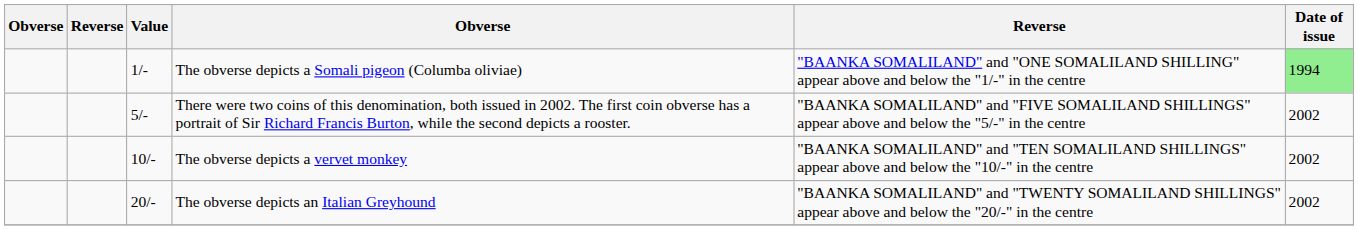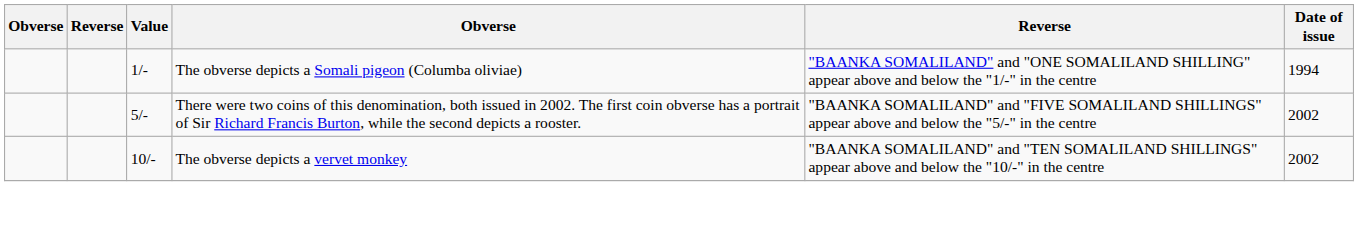The obverse depicts a Somali pigeon (Columba oliviae) | Date of issue: lightgreen background -> no background
- row: 20/- | The obverse depicts an Italian Greyhound | "BAANKA SOMALILAND" and "TWENTY SOMALILAND SHILLINGS" appear above and below the "20/-" in the centre | 2002
